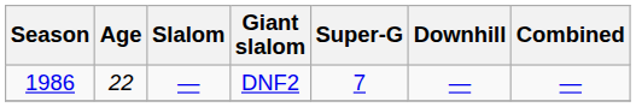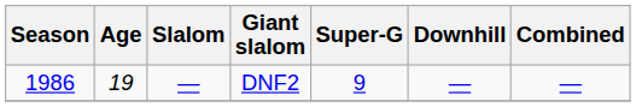DNF2 | Age: 22 -> 19
DNF2 | Super-G: 7 -> 9
